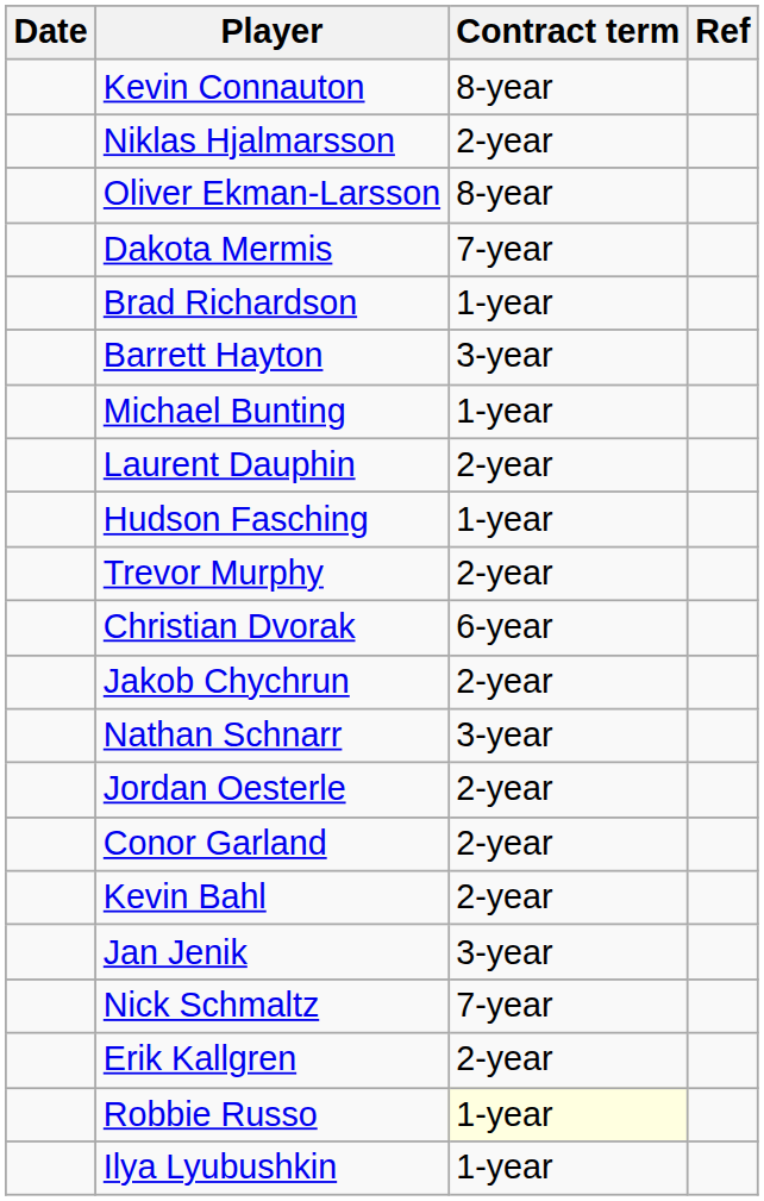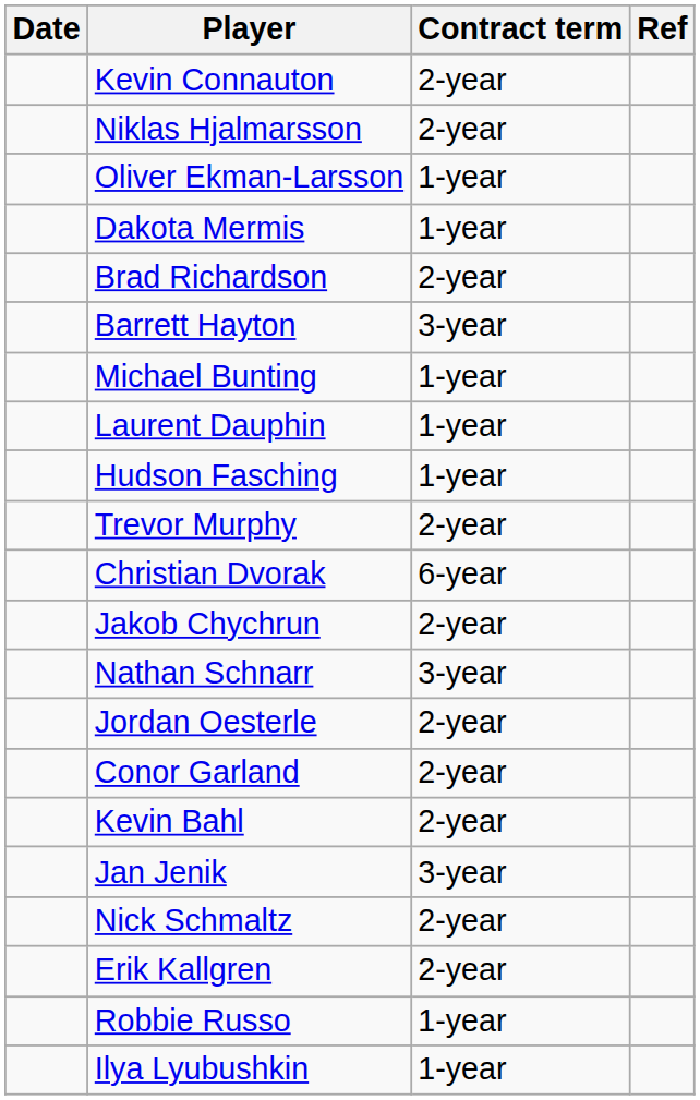Kevin Connauton | Contract term: 8-year -> 2-year
Oliver Ekman-Larsson | Contract term: 8-year -> 1-year
Dakota Mermis | Contract term: 7-year -> 1-year
Brad Richardson | Contract term: 1-year -> 2-year
Laurent Dauphin | Contract term: 2-year -> 1-year
Nick Schmaltz | Contract term: 7-year -> 2-year
Robbie Russo | Contract term: lightyellow background -> no background
